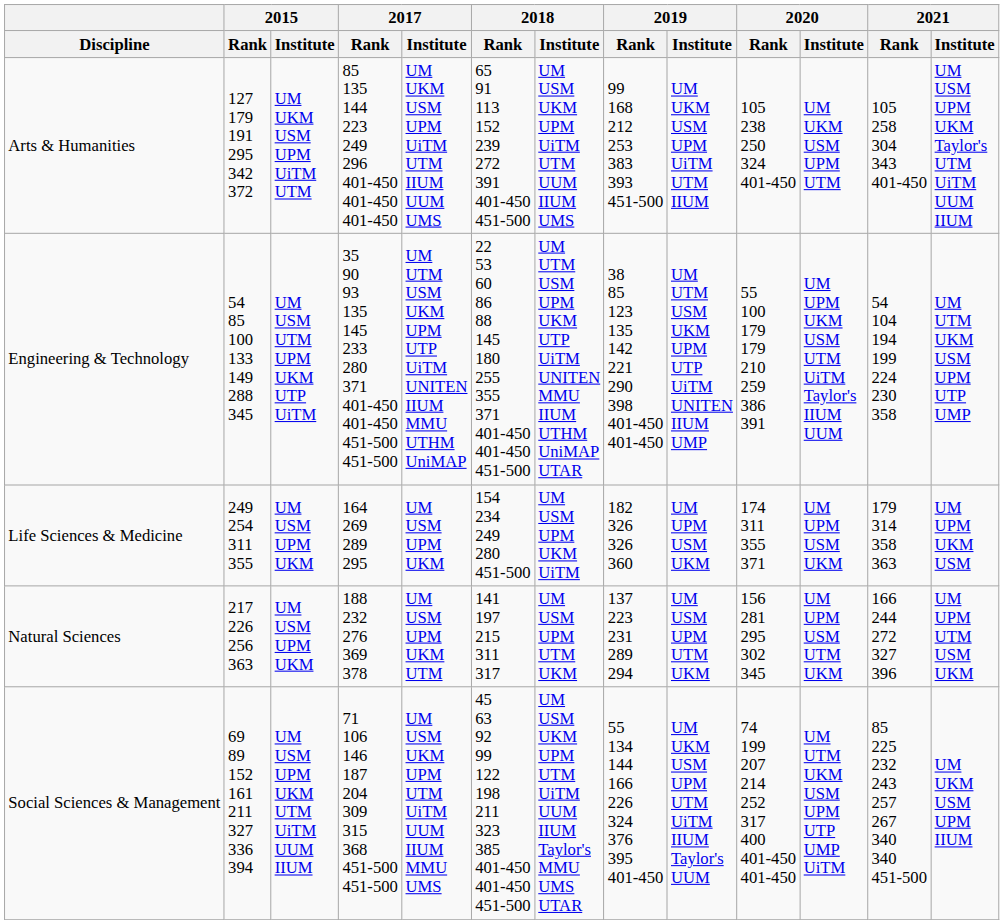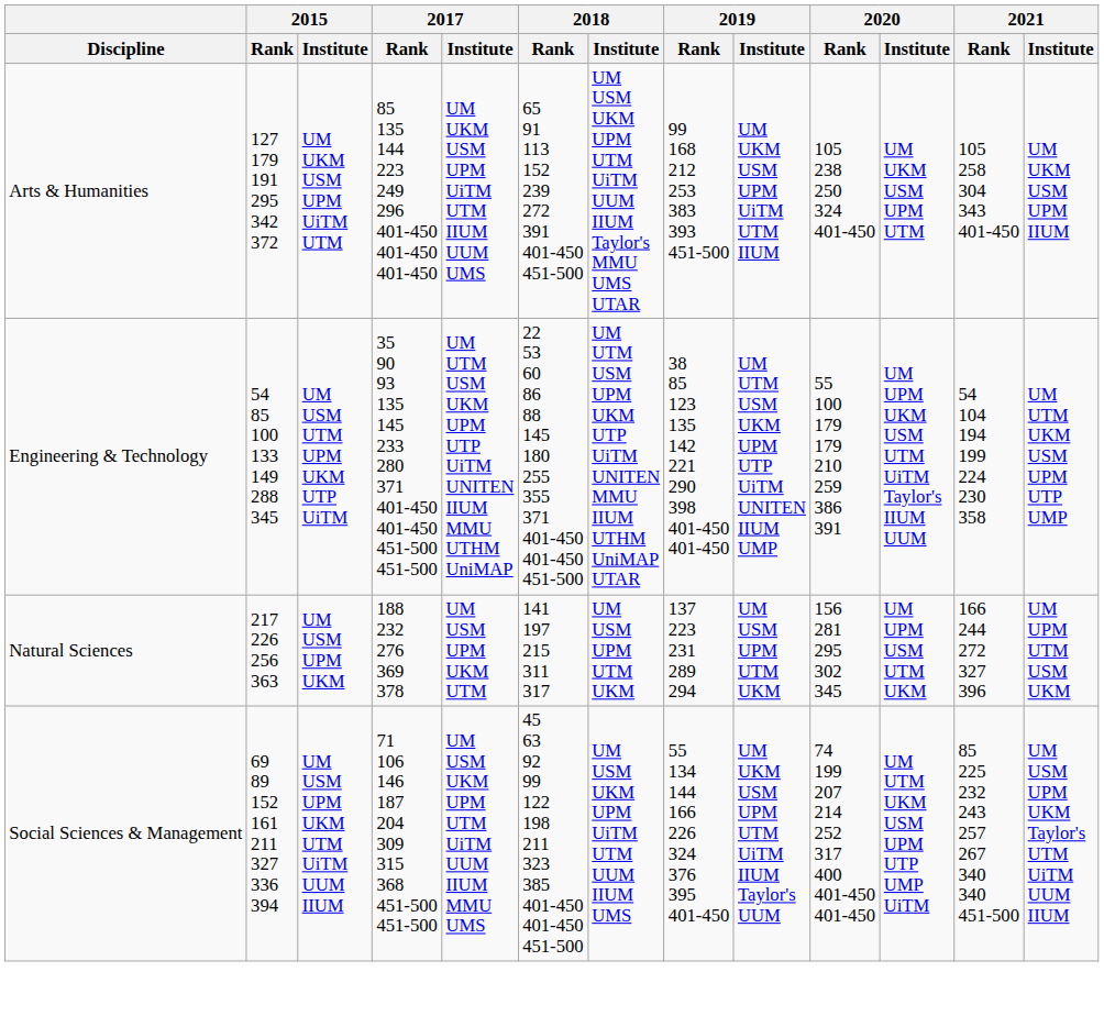Arts & Humanities | 2018 / Institute: UM USM UKM UPM UiTM UTM UUM IIUM UMS -> UM USM UKM UPM UTM UiTM UUM IIUM Taylor's MMU UMS UTAR
Arts & Humanities | 2021 / Institute: UM USM UPM UKM Taylor's UTM UiTM UUM IIUM -> UM UKM USM UPM IIUM
- row: Life Sciences & Medicine | 249 254 311 355 | UM USM UPM UKM | 164 269 289 295 | UM USM UPM UKM | 154 234 249 280 451-500 | UM USM UPM UKM UiTM | 182 326 326 360 | UM UPM USM UKM | 174 311 355 371 | UM UPM USM UKM | 179 314 358 363 | UM UPM UKM USM
Social Sciences & Management | 2018 / Institute: UM USM UKM UPM UTM UiTM UUM IIUM Taylor's MMU UMS UTAR -> UM USM UKM UPM UiTM UTM UUM IIUM UMS
Social Sciences & Management | 2021 / Institute: UM UKM USM UPM IIUM -> UM USM UPM UKM Taylor's UTM UiTM UUM IIUM
